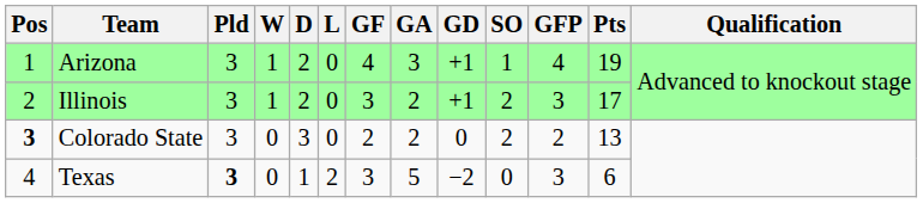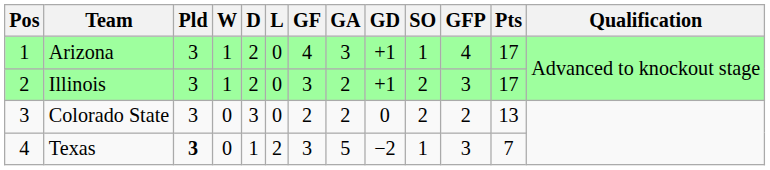Arizona | Pts: 19 -> 17
Colorado State | Pos: bold -> normal
Texas | SO: 0 -> 1
Texas | Pts: 6 -> 7
